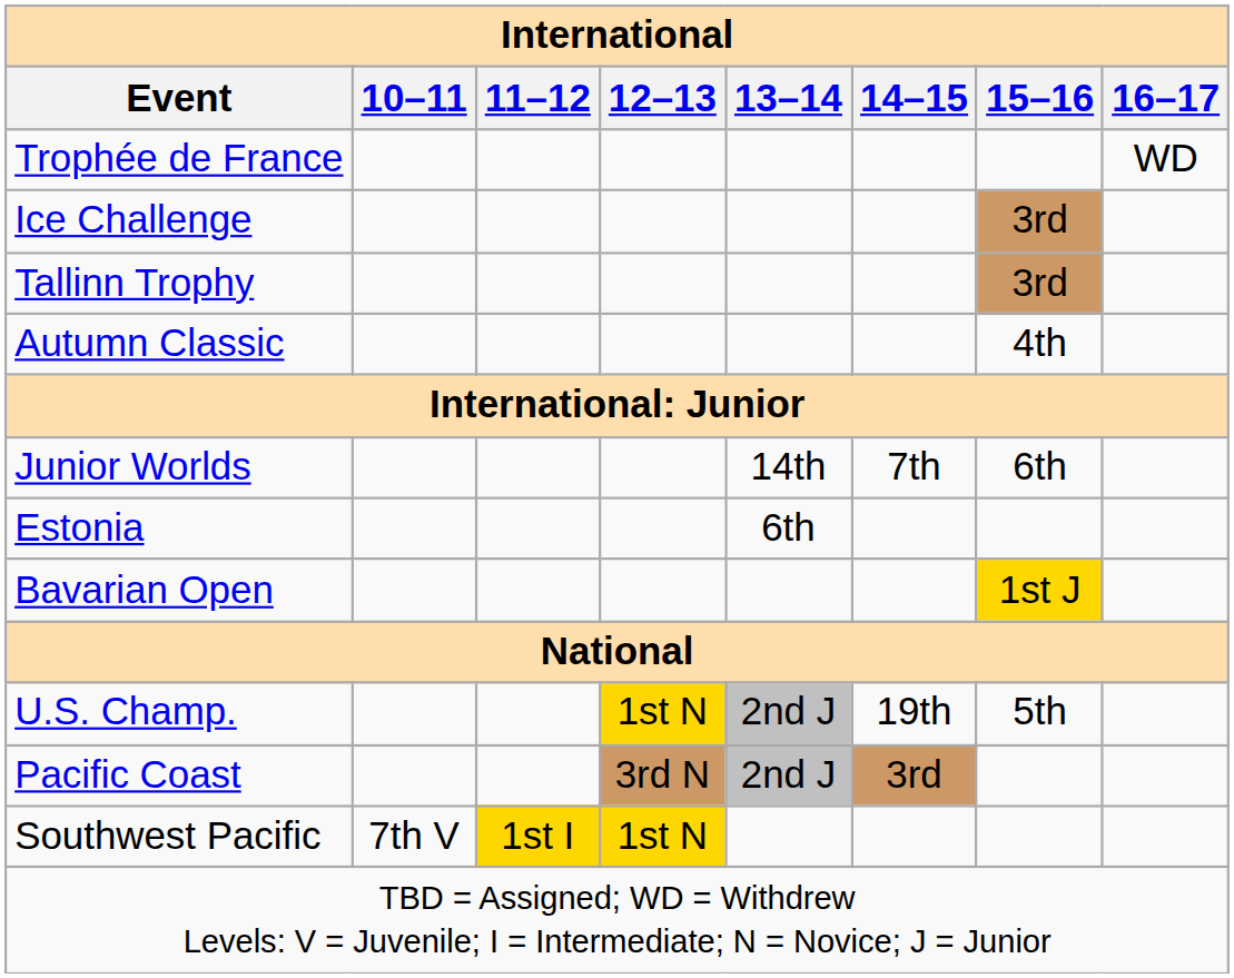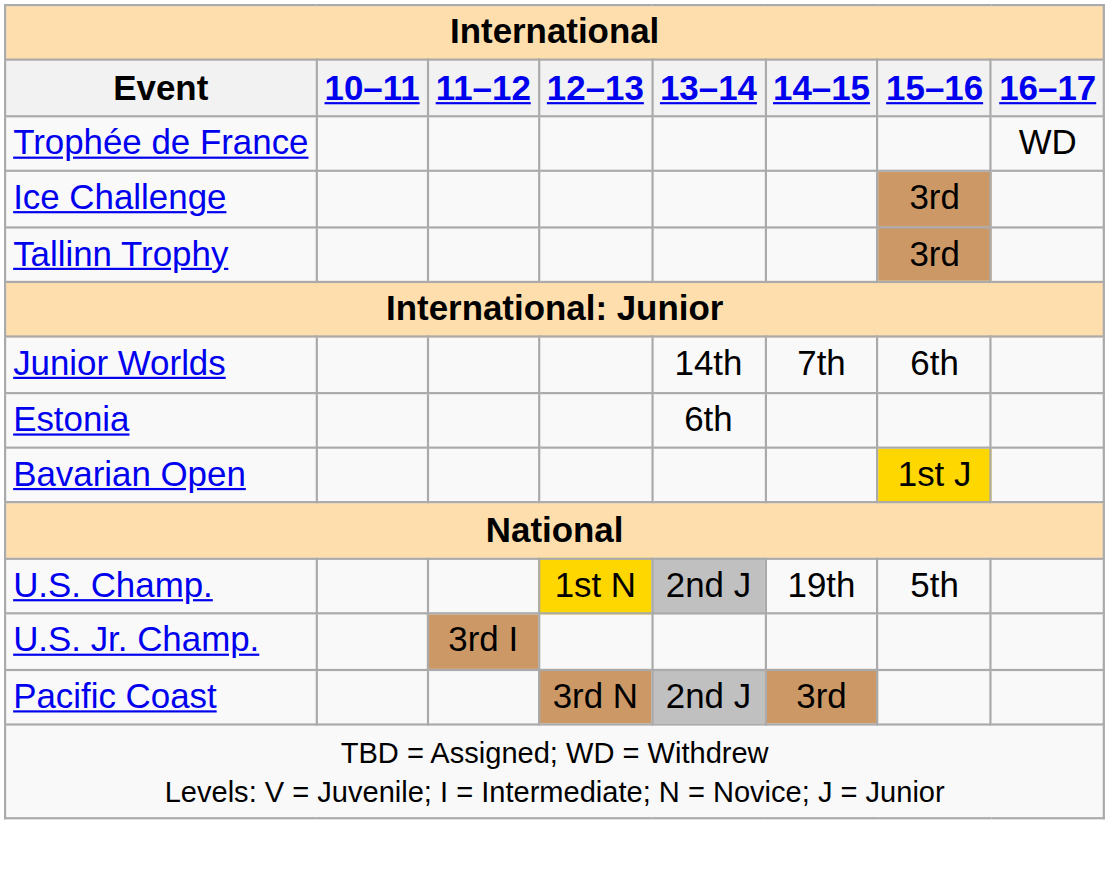- row: Autumn Classic | 4th
+ row: U.S. Jr. Champ. | 3rd I
- row: Southwest Pacific | 7th V | 1st I | 1st N
